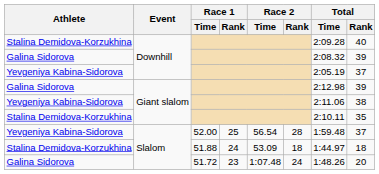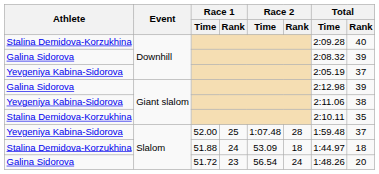52.00 | Race 2 / Time: 56.54 -> 1:07.48
51.72 | Race 2 / Time: 1:07.48 -> 56.54
